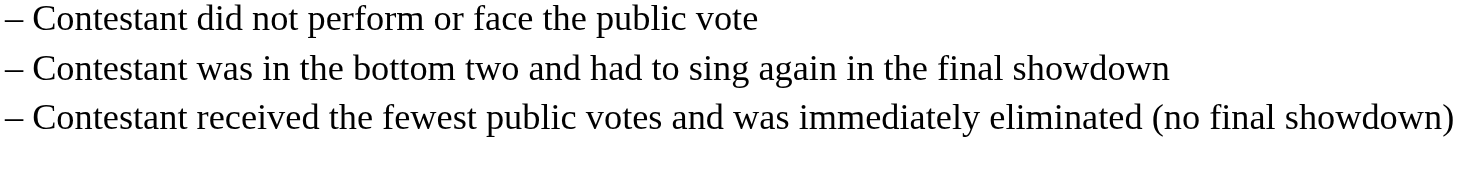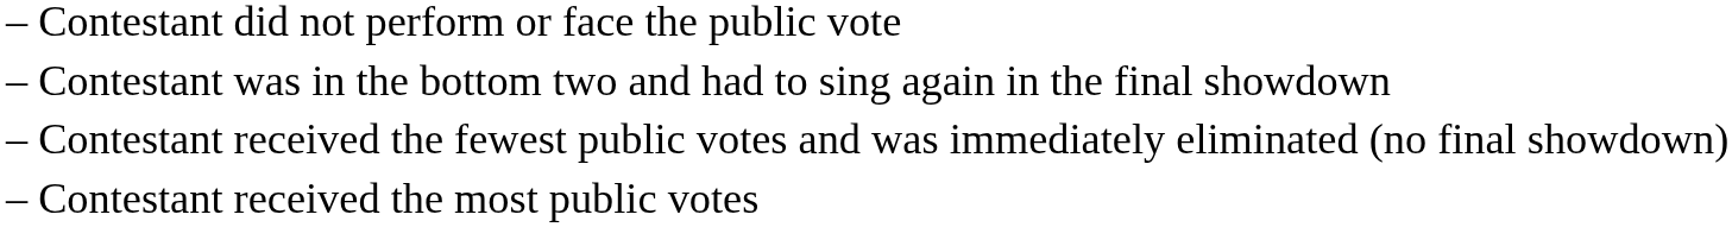+ row: – | Contestant received the most public votes
